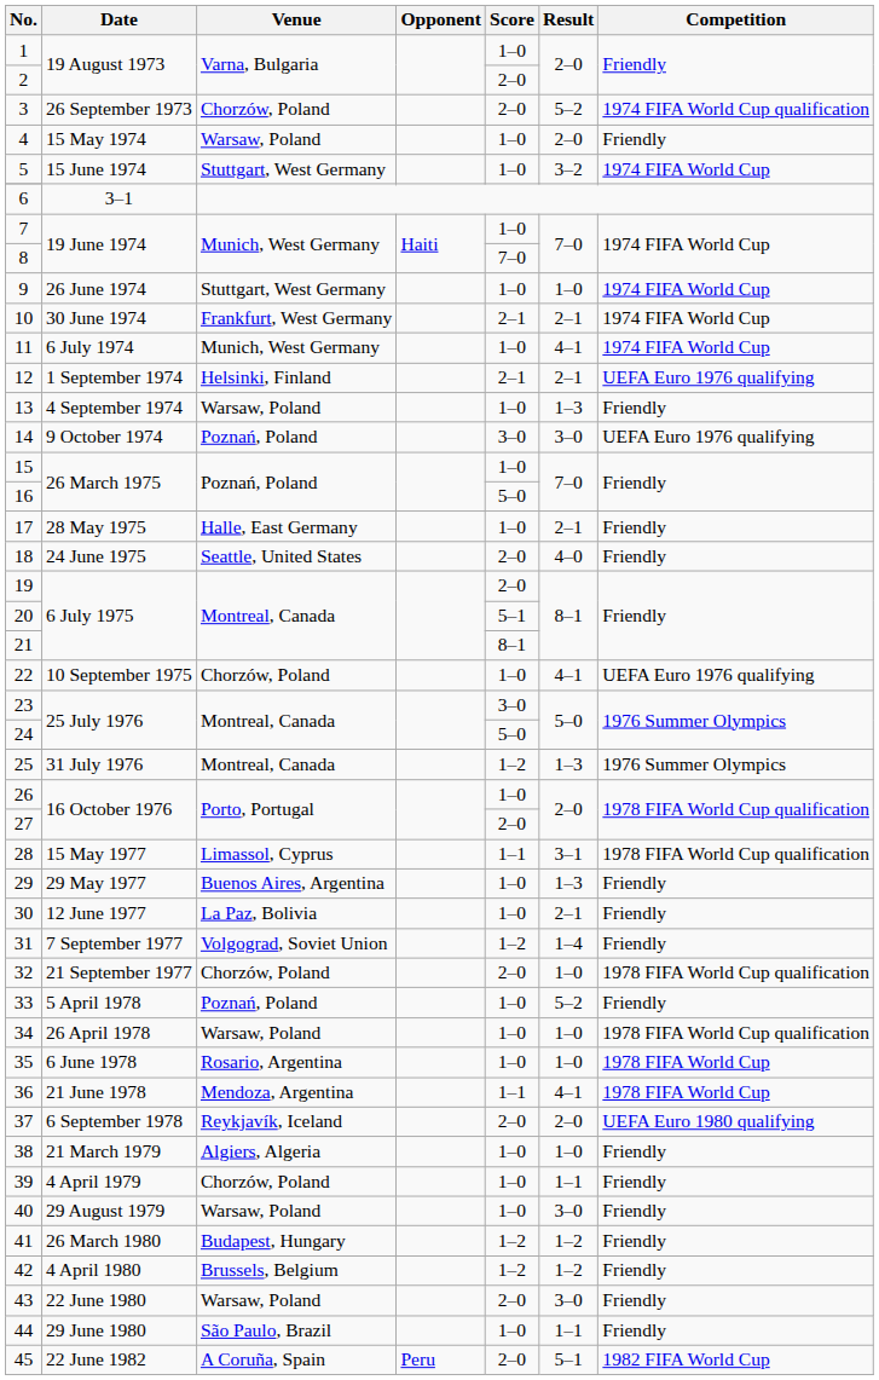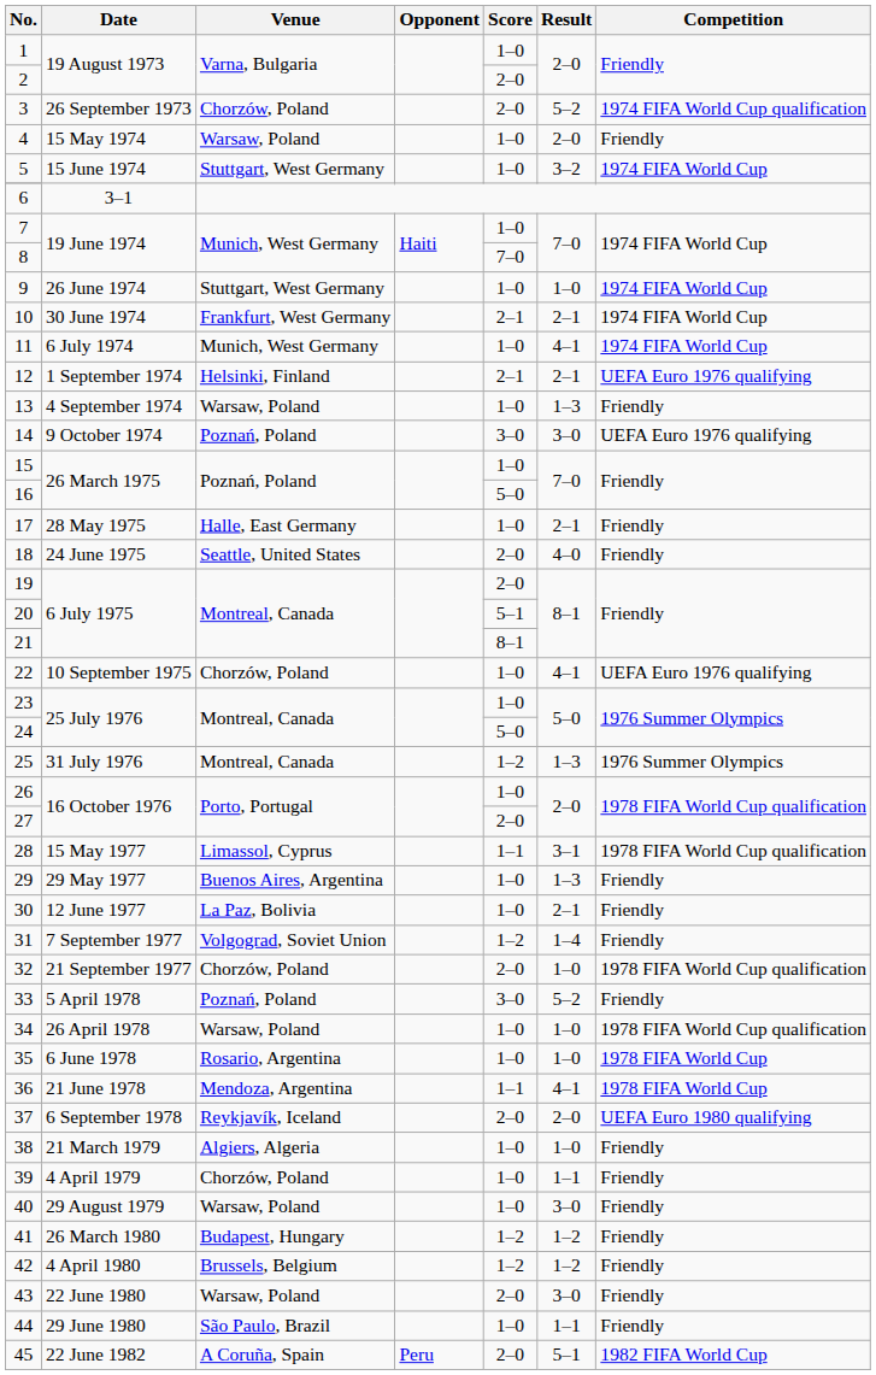23 | Score: 3–0 -> 1–0
33 | Score: 1–0 -> 3–0
